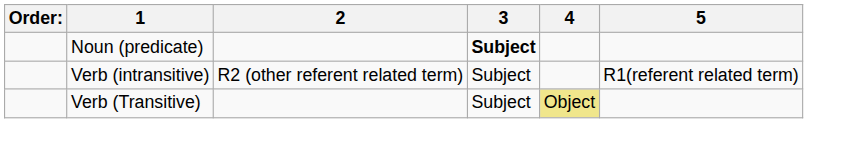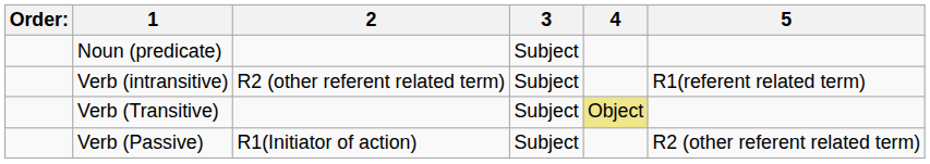Noun (predicate) | 3: bold -> normal
+ row: Verb (Passive) | R1(Initiator of action) | Subject | R2 (other referent related term)
